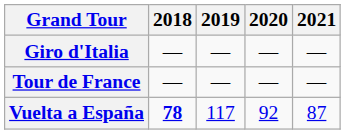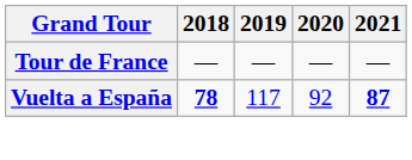- row: Giro d'Italia | — | — | — | —
Vuelta a España | 2021: normal -> bold
